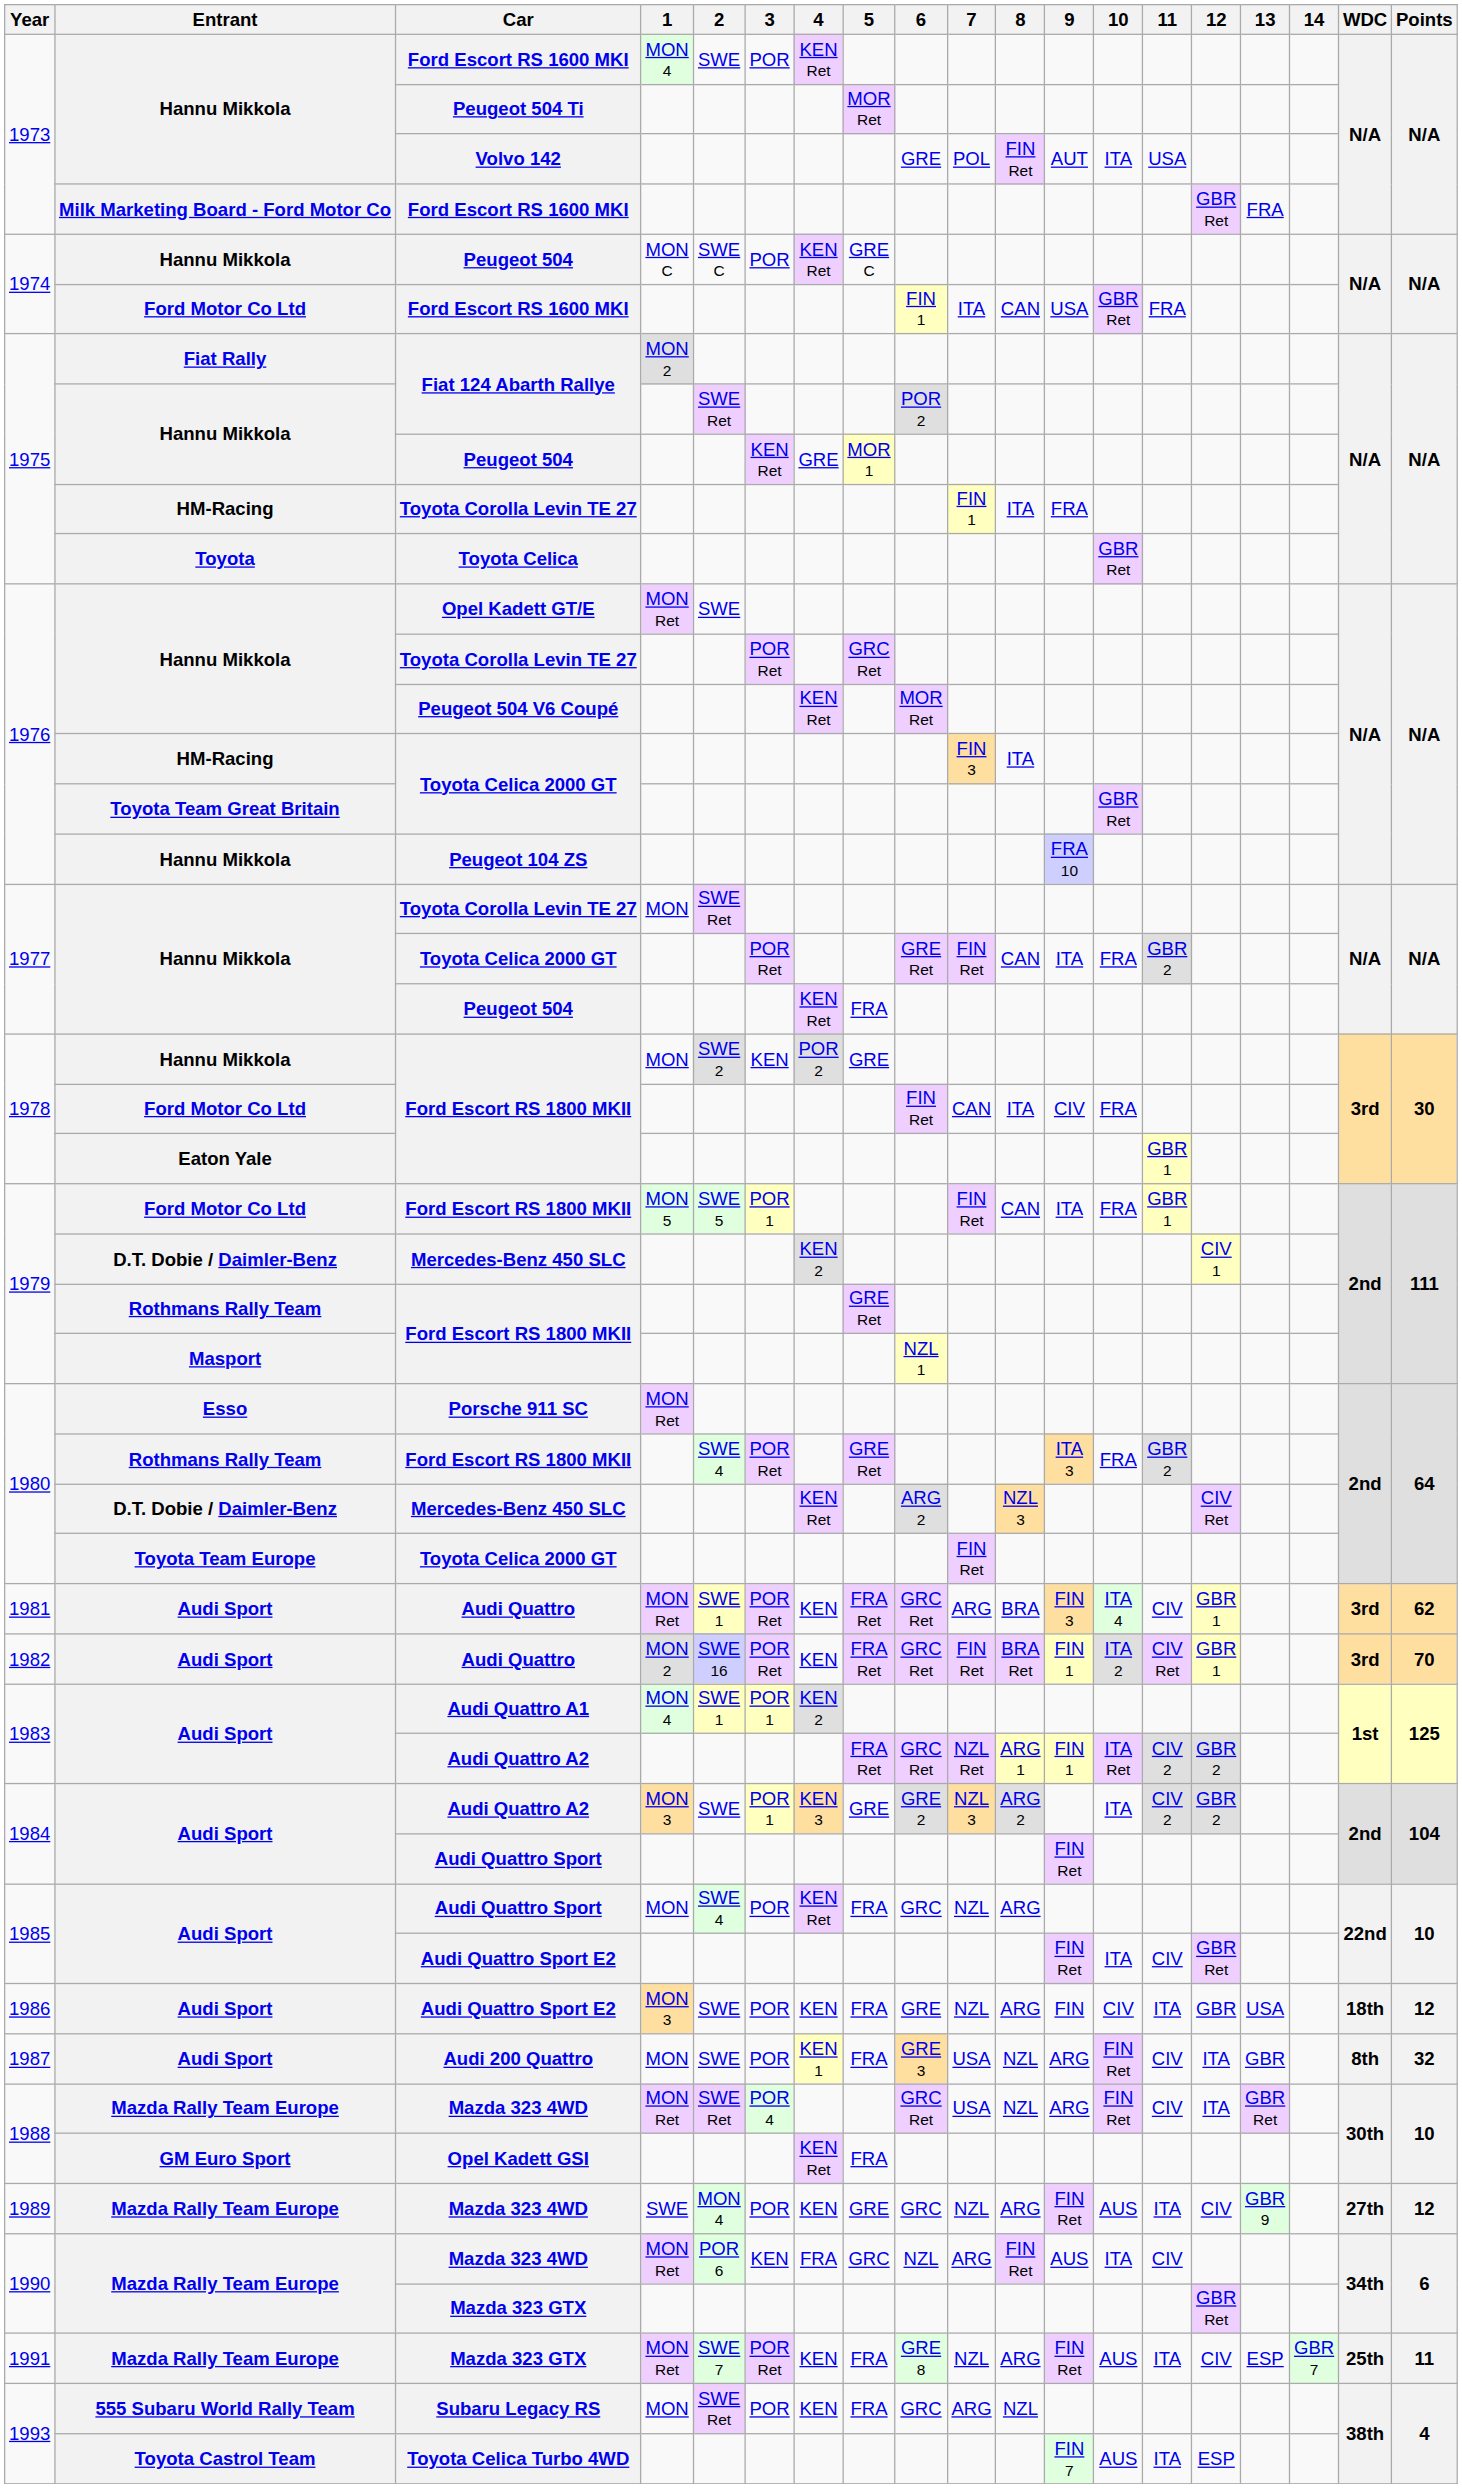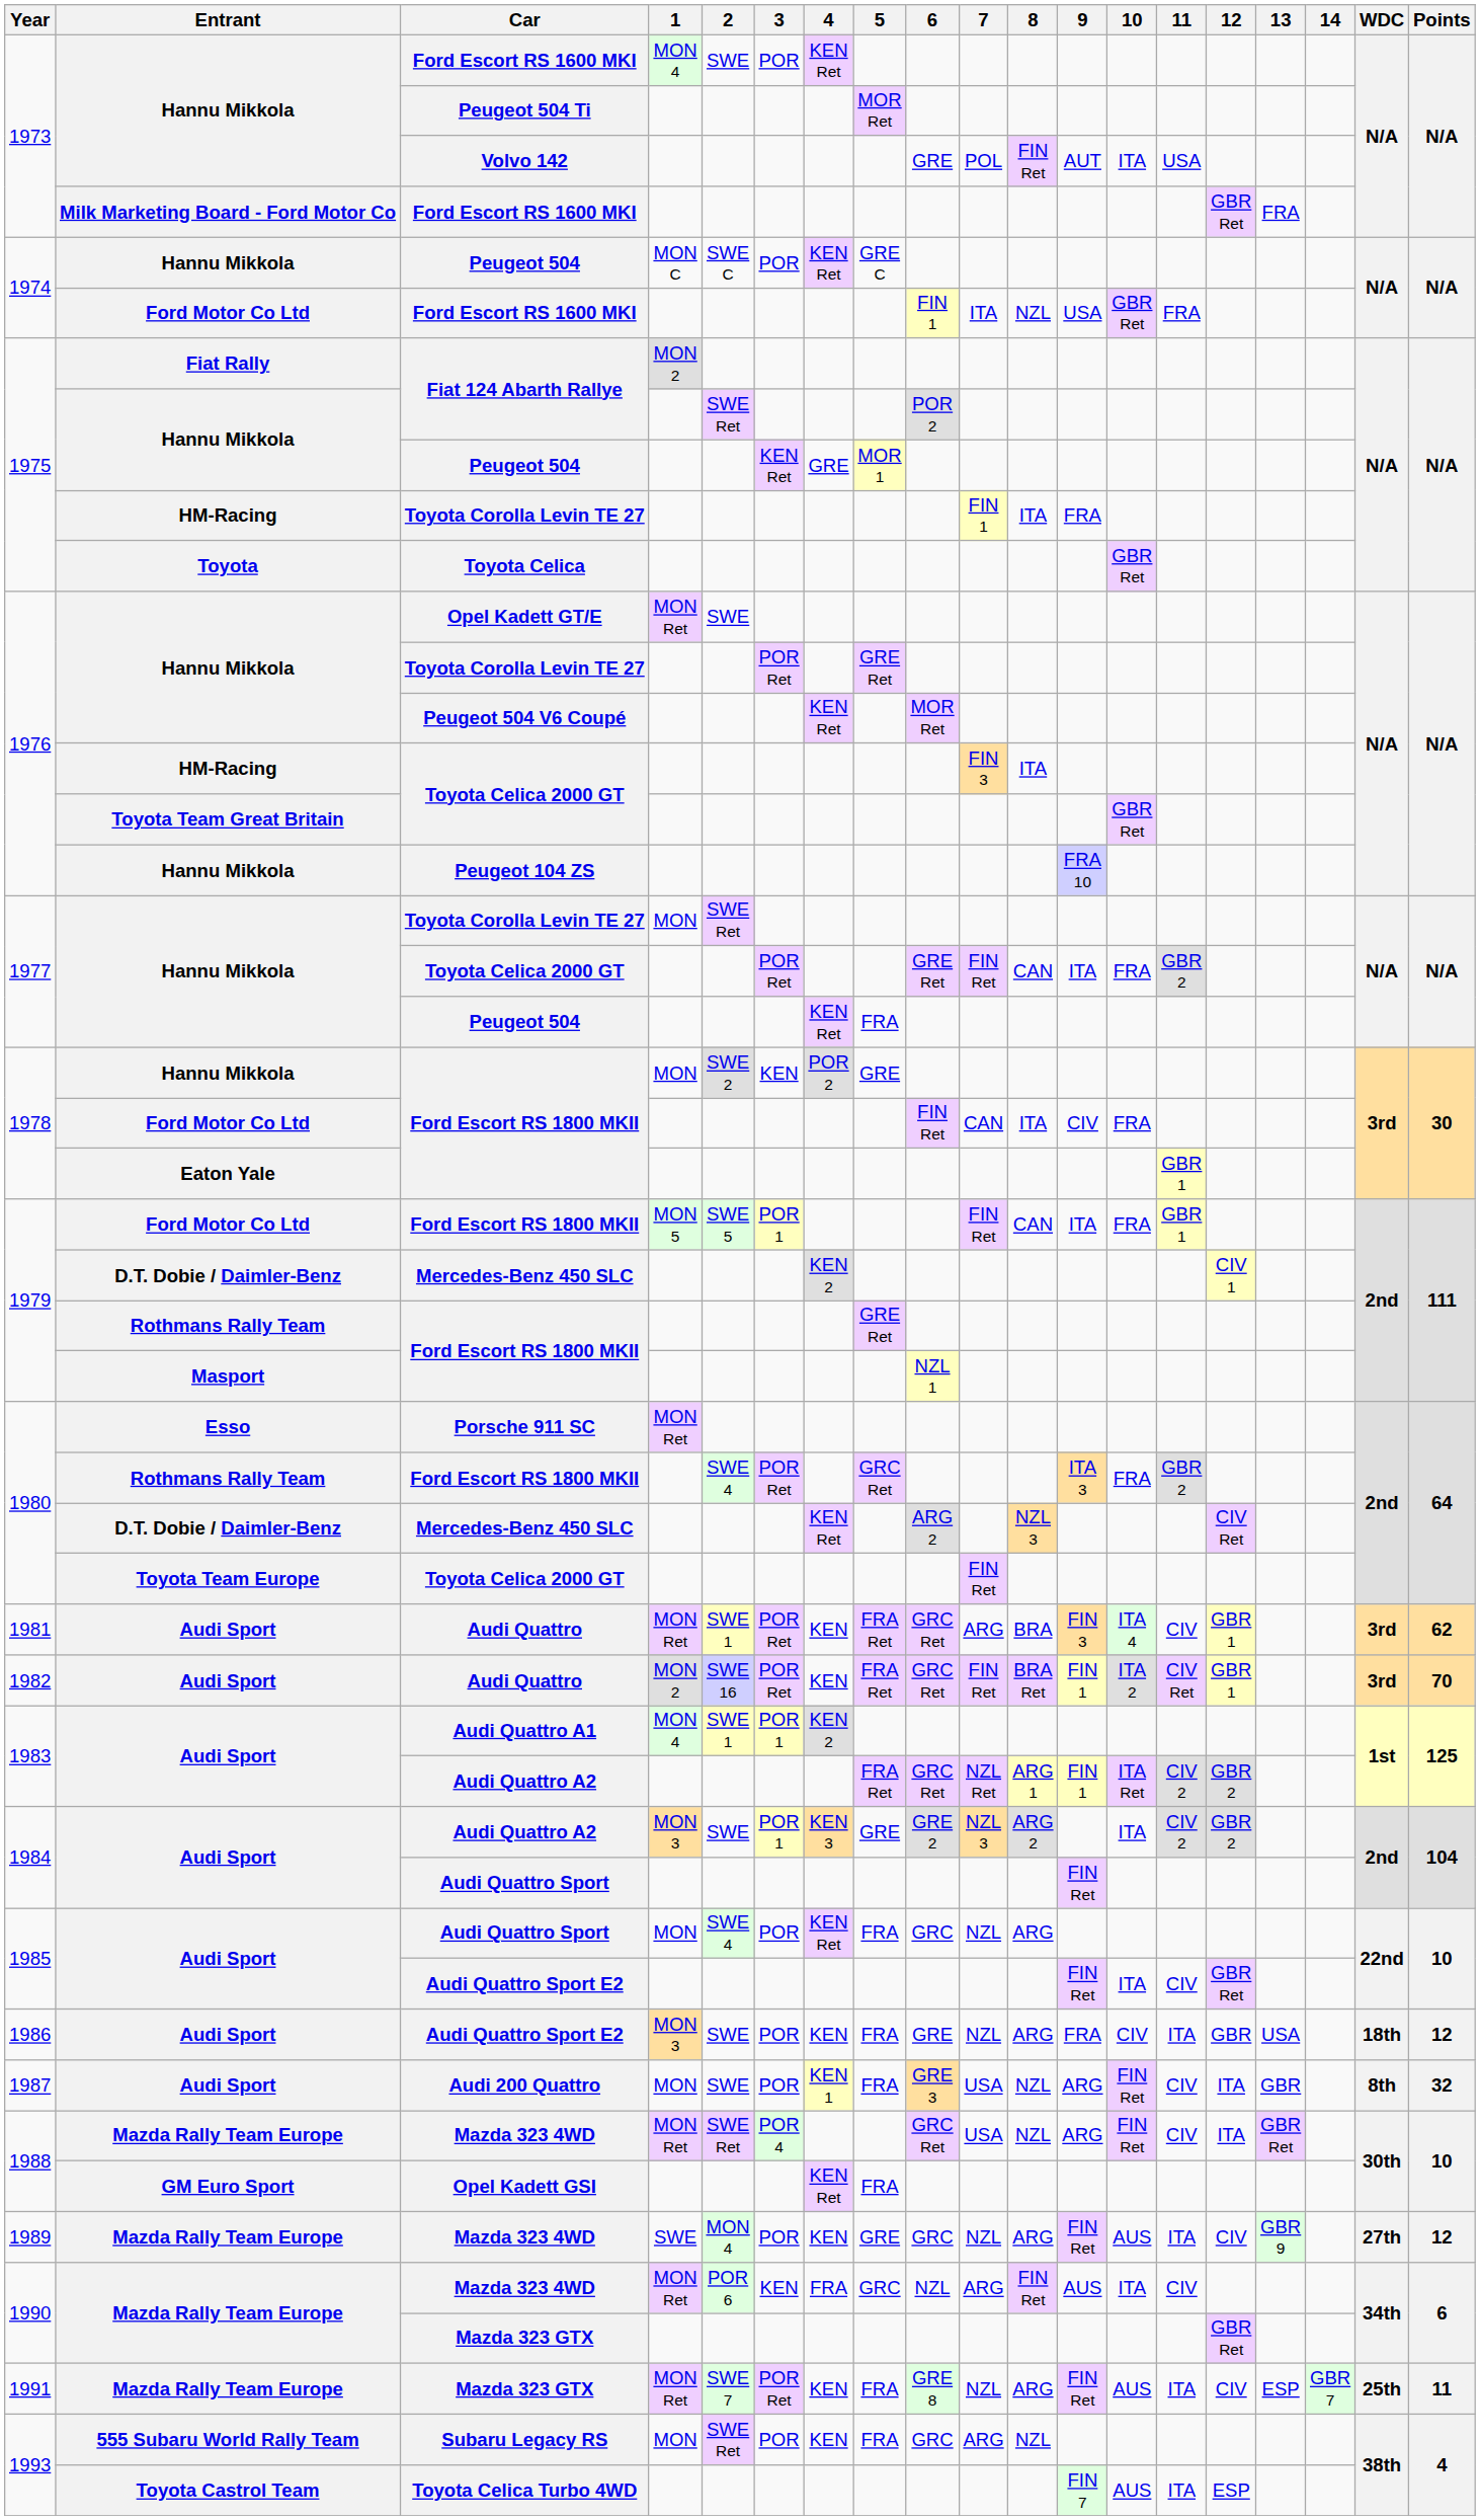1974 / Ford Escort RS 1600 MKI | 8: CAN -> NZL
1976 / Toyota Corolla Levin TE 27 | 5: GRC Ret -> GRE Ret
1980 / Ford Escort RS 1800 MKII | 5: GRE Ret -> GRC Ret
1986 / Audi Quattro Sport E2 | 9: FIN -> FRA
